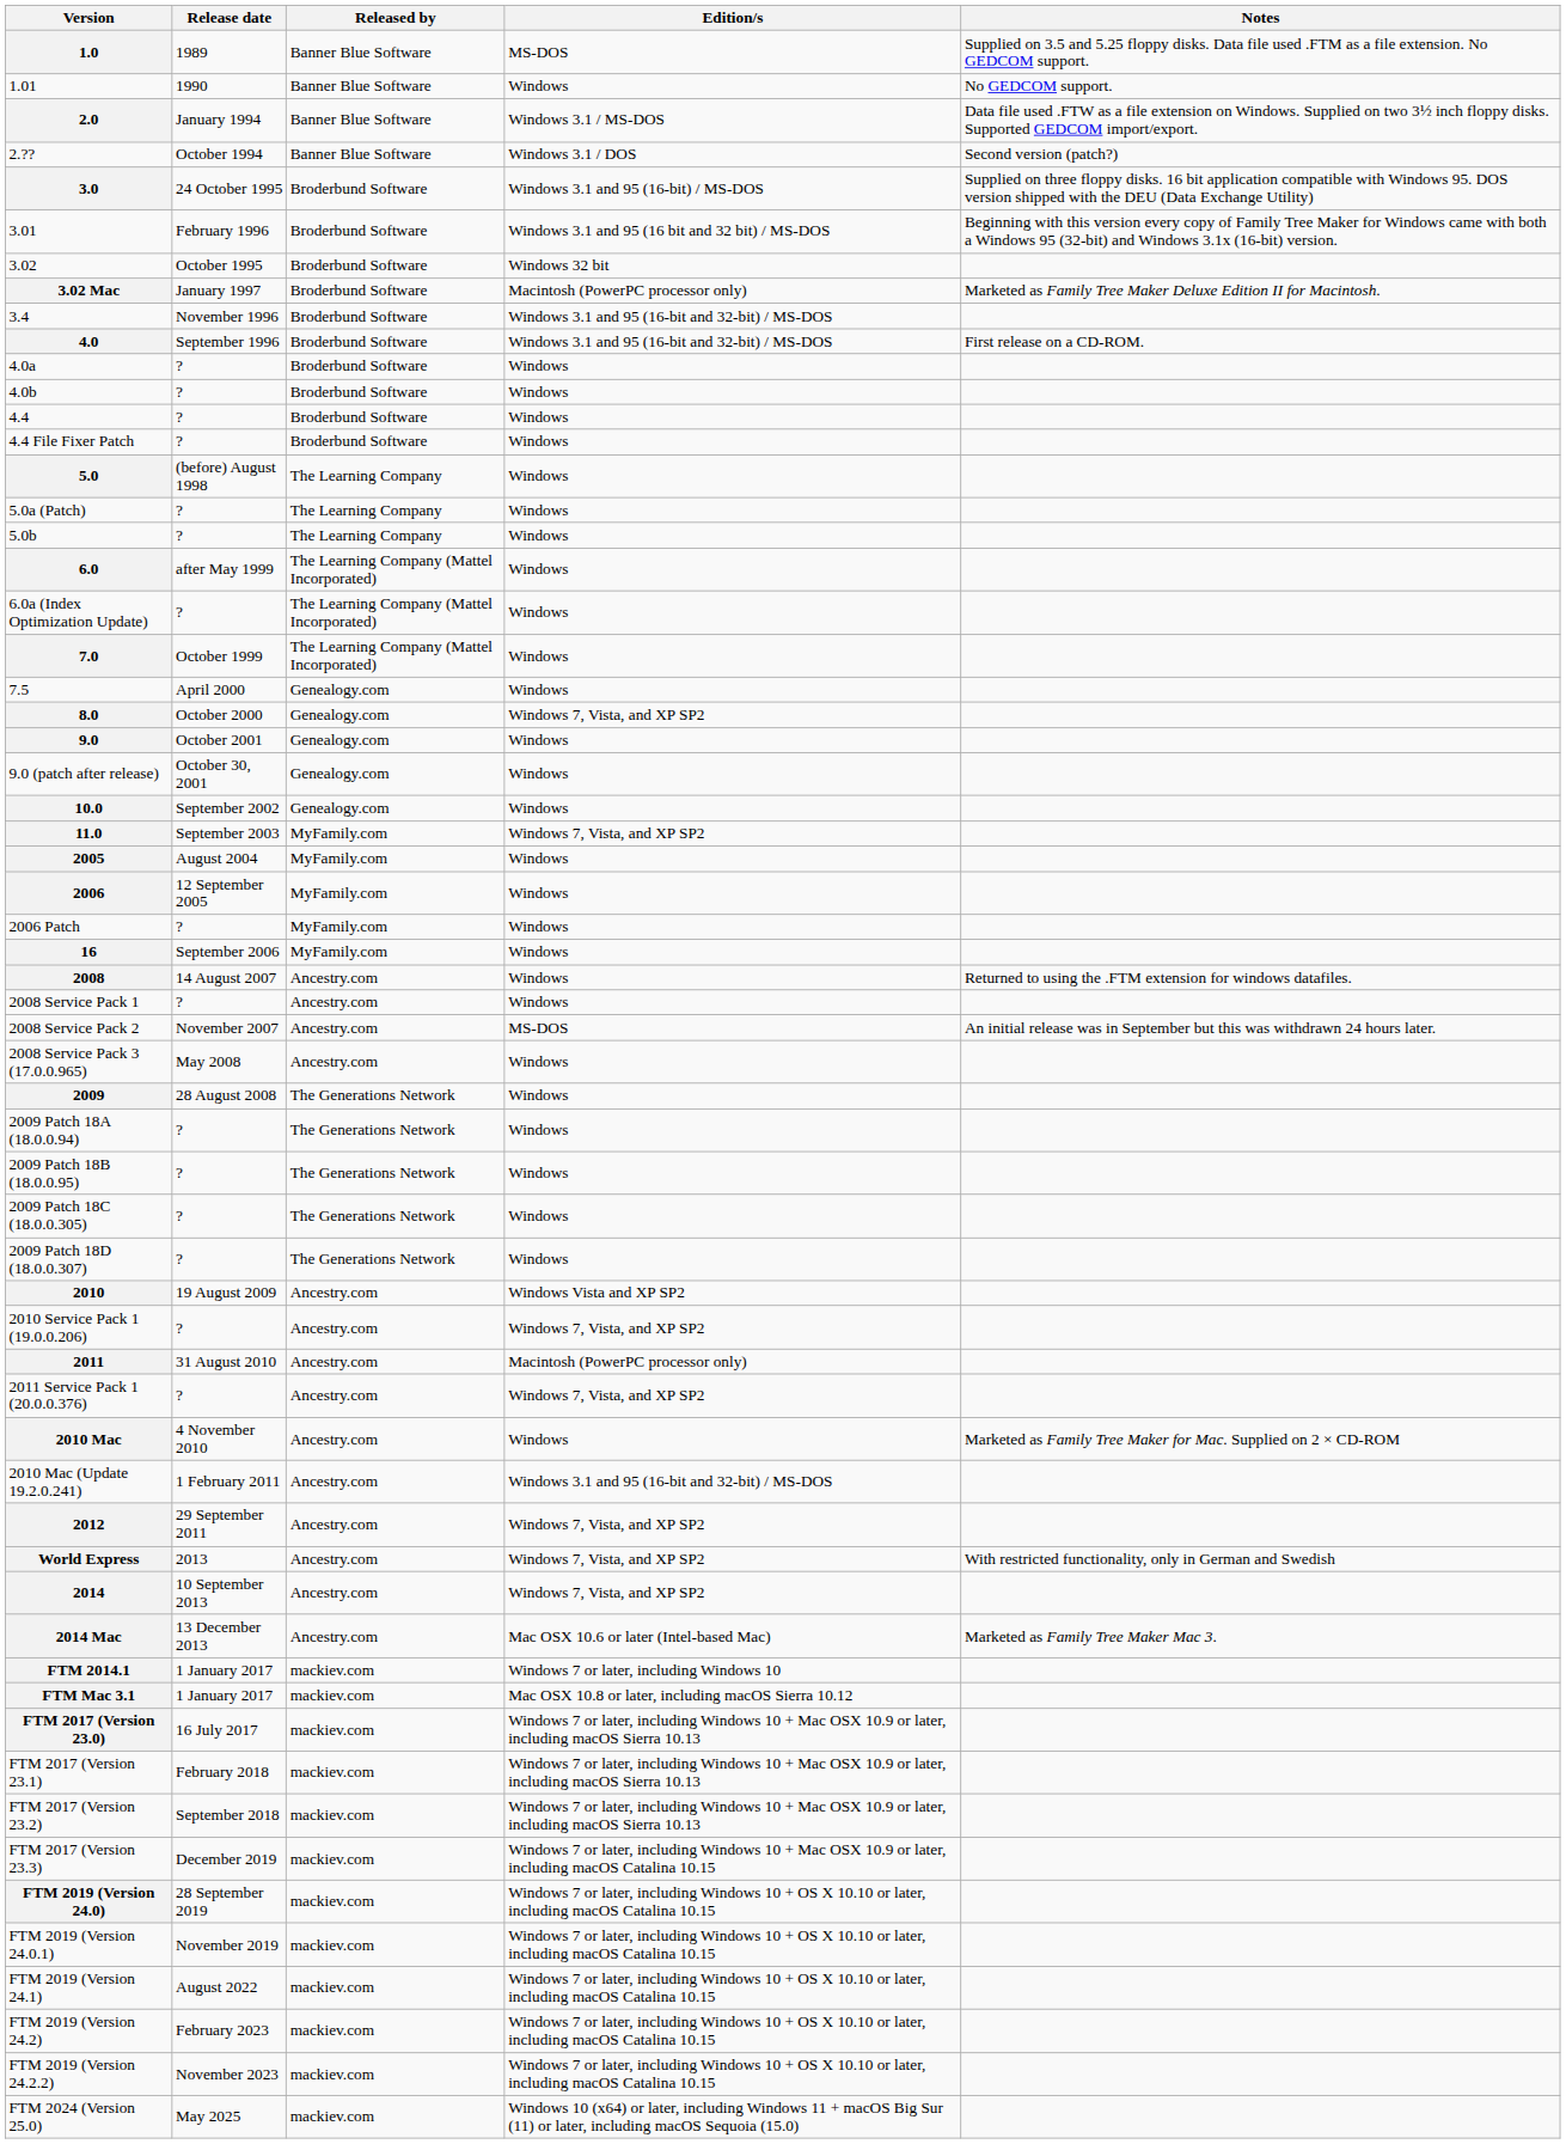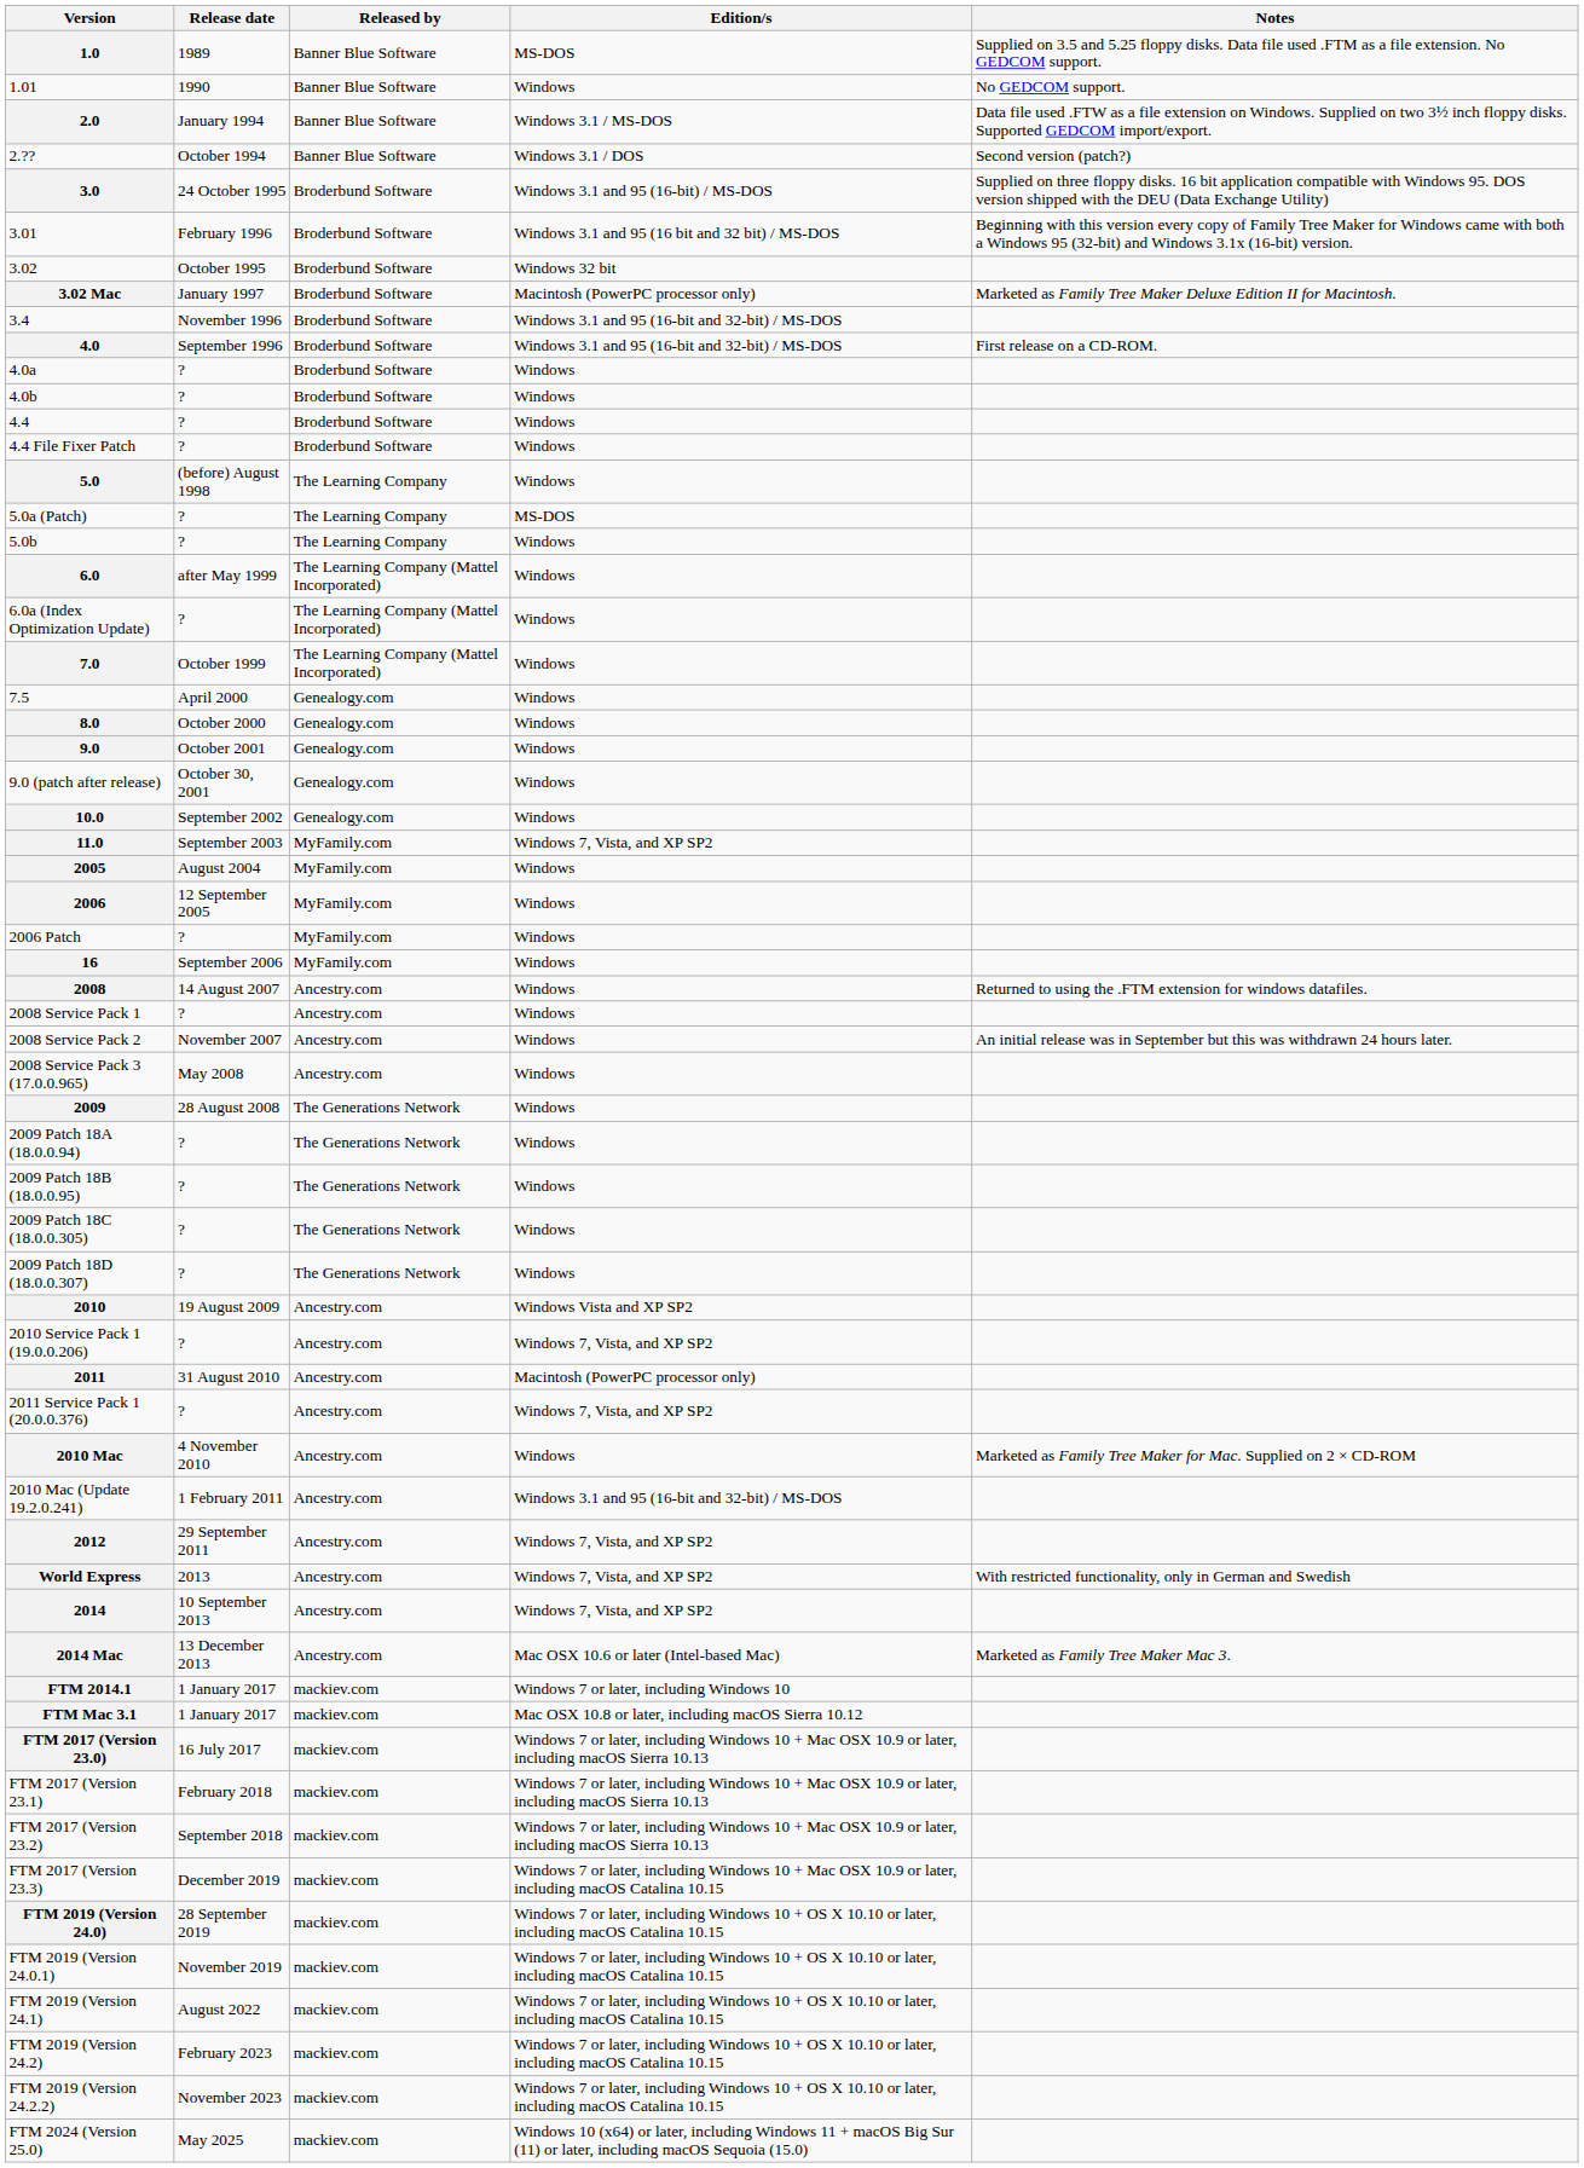5.0a (Patch) | Edition/s: Windows -> MS-DOS
8.0 | Edition/s: Windows 7, Vista, and XP SP2 -> Windows
2008 Service Pack 2 | Edition/s: MS-DOS -> Windows
